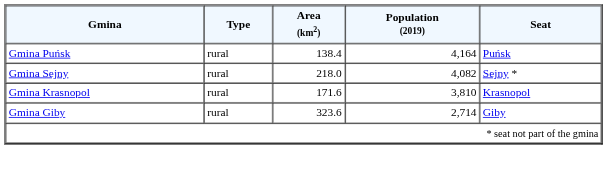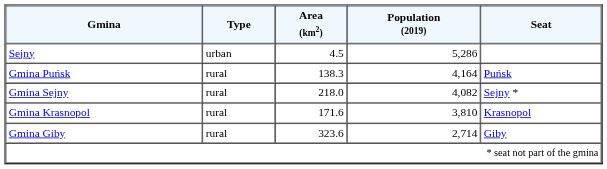+ row: Sejny | urban | 4.5 | 5,286
Gmina Puńsk | Area (km2): 138.4 -> 138.3
